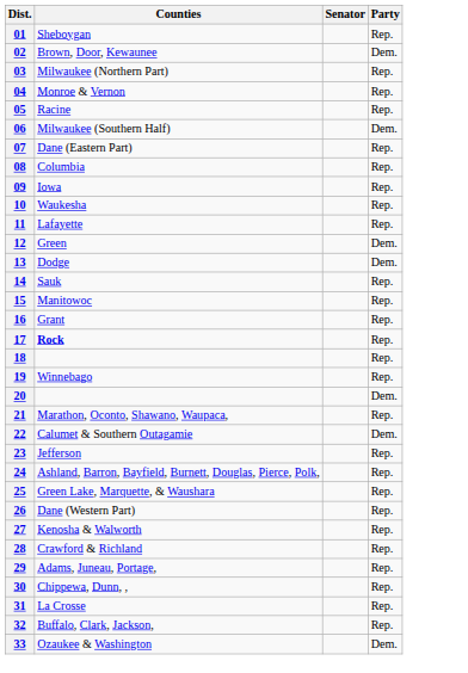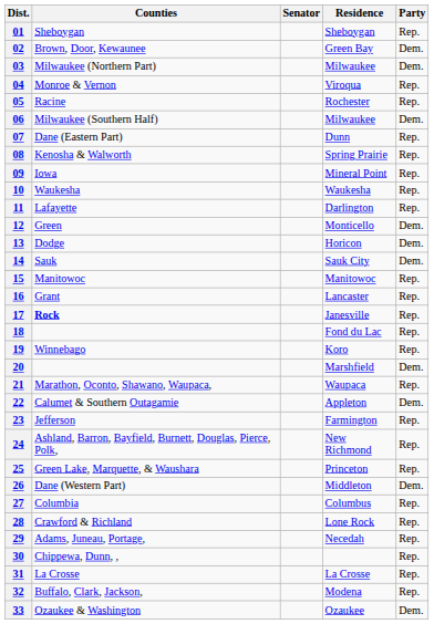+ column: Residence | Sheboygan | Green Bay | Milwaukee | Viroqua | Rochester | Milwaukee | Dunn | Spring Prairie | Mineral Point | Waukesha | Darlington | Monticello | Horicon | Sauk City | Manitowoc | Lancaster | Janesville | Fond du Lac | Koro | Marshfield | Waupaca | Appleton | Farmington | New Richmond | Princeton | Middleton | Columbus | Lone Rock | Necedah | La Crosse | Modena | Ozaukee
03 | Party: Rep. -> Dem.
08 | Counties: Columbia -> Kenosha & Walworth
14 | Party: Rep. -> Dem.
26 | Party: Rep. -> Dem.
27 | Counties: Kenosha & Walworth -> Columbia
